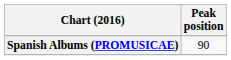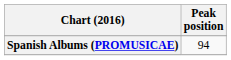Spanish Albums (PROMUSICAE) | Peak position: 90 -> 94
